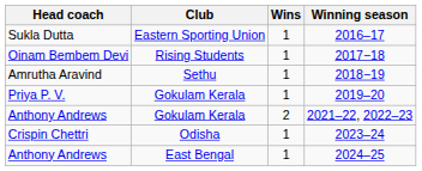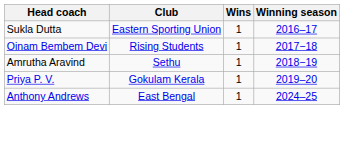- row: Anthony Andrews | Gokulam Kerala | 2 | 2021–22, 2022–23
- row: Crispin Chettri | Odisha | 1 | 2023–24
